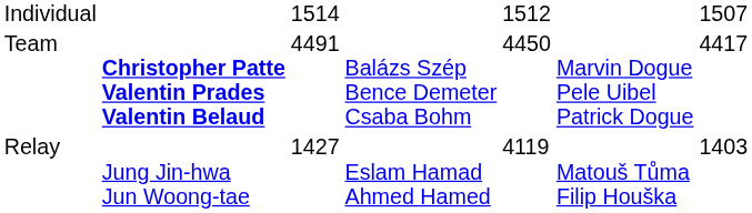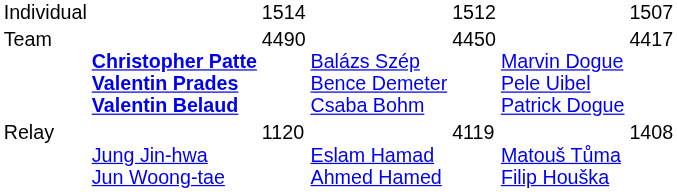Team | column 3: 4491 -> 4490
Relay | column 3: 1427 -> 1120
Relay | column 7: 1403 -> 1408
